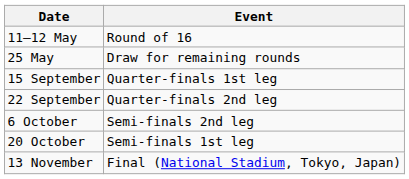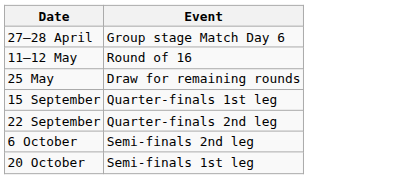+ row: 27–28 April | Group stage Match Day 6
- row: 13 November | Final (National Stadium, Tokyo, Japan)
